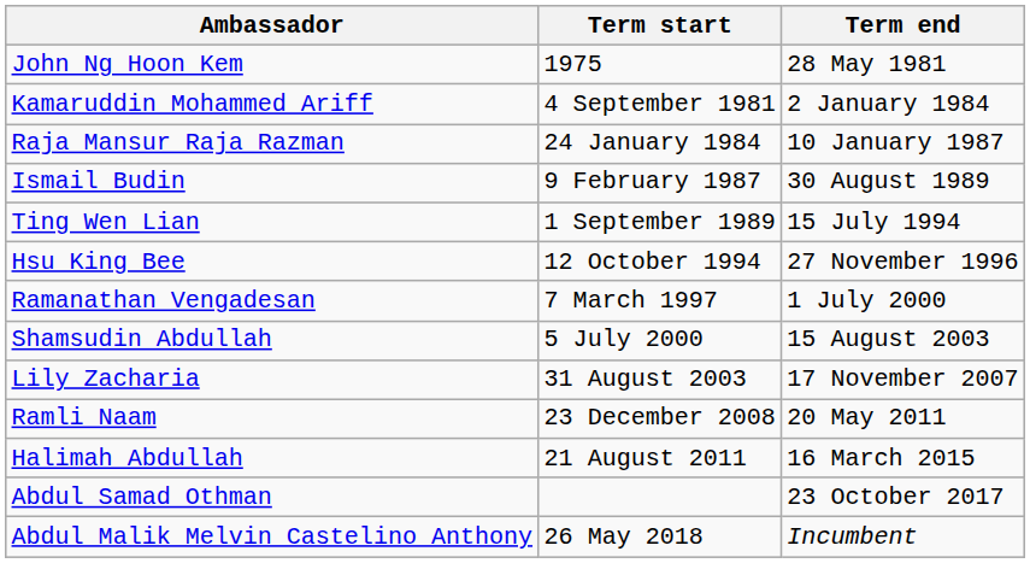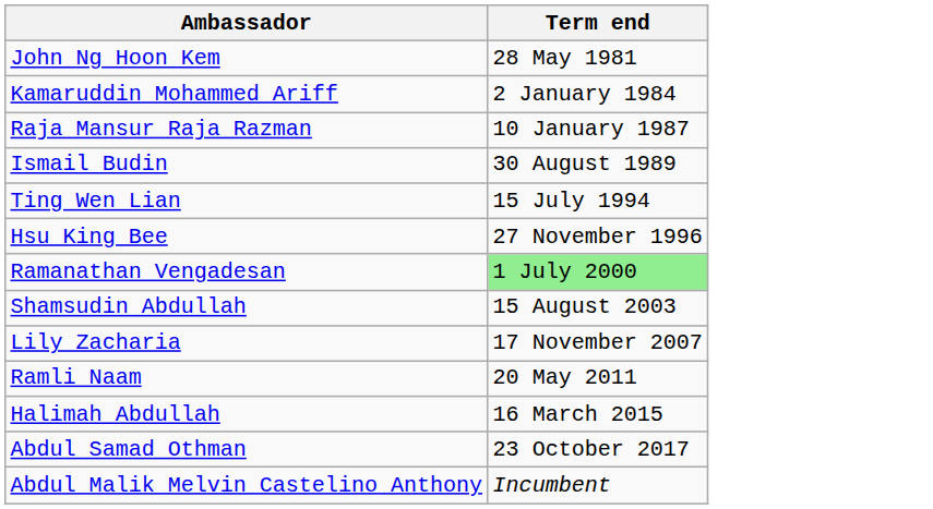- column: Term start | 1975 | 4 September 1981 | 24 January 1984 | 9 February 1987 | 1 September 1989 | 12 October 1994 | 7 March 1997 | 5 July 2000 | 31 August 2003 | 23 December 2008 | 21 August 2011 | 26 May 2018
Ramanathan Vengadesan | Term end: no background -> lightgreen background
